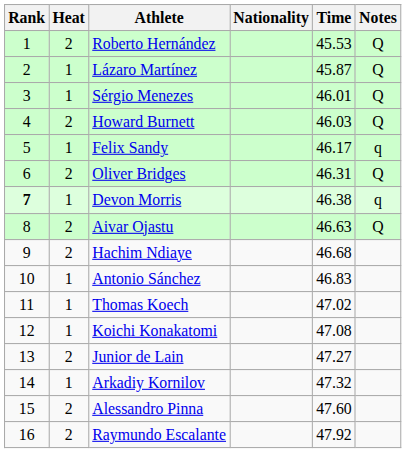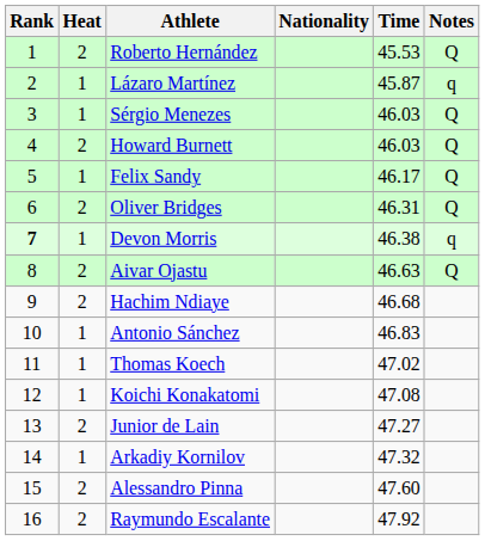Lázaro Martínez | Notes: Q -> q
Sérgio Menezes | Time: 46.01 -> 46.03
Felix Sandy | Notes: q -> Q
